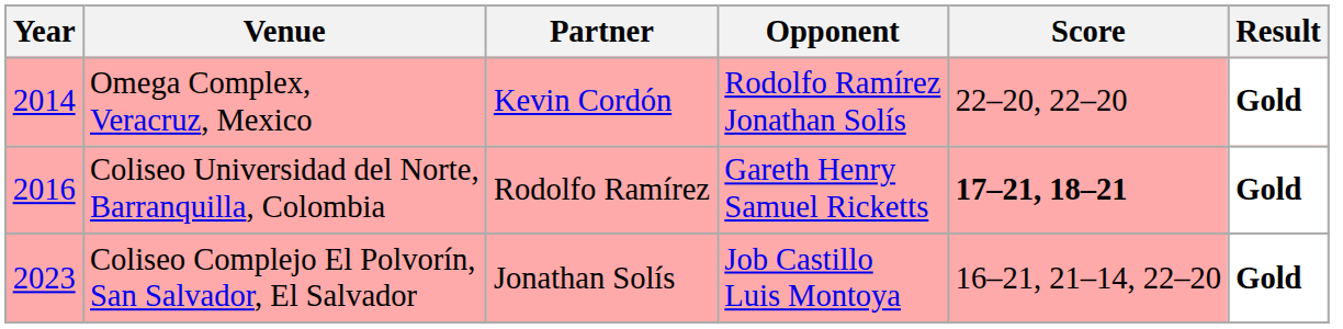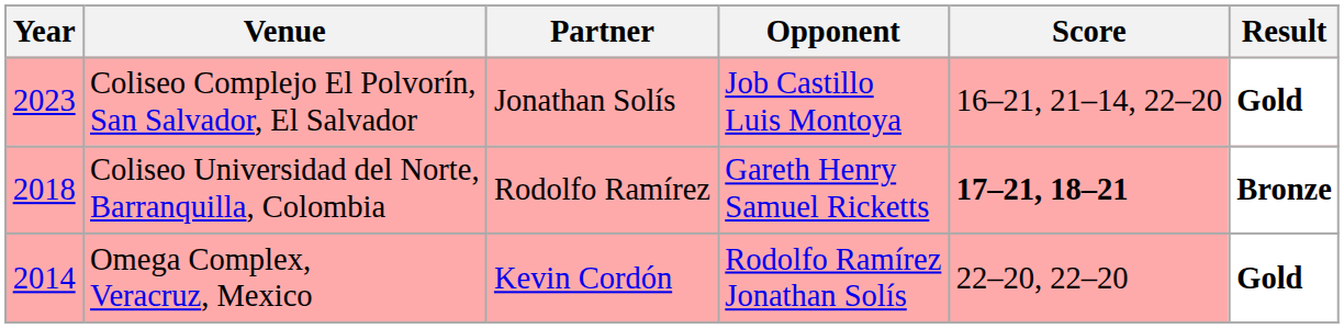rows swapped: Omega Complex, Veracruz, Mexico <-> Coliseo Complejo El Polvorín, San Salvador, El Salvador
Coliseo Universidad del Norte, Barranquilla, Colombia | Year: 2016 -> 2018
Coliseo Universidad del Norte, Barranquilla, Colombia | Result: Gold -> Bronze
